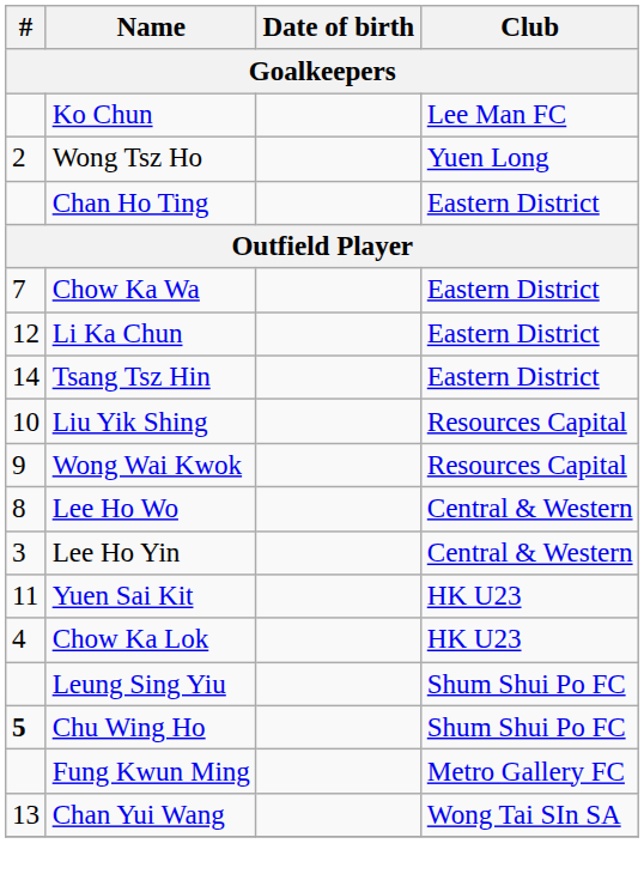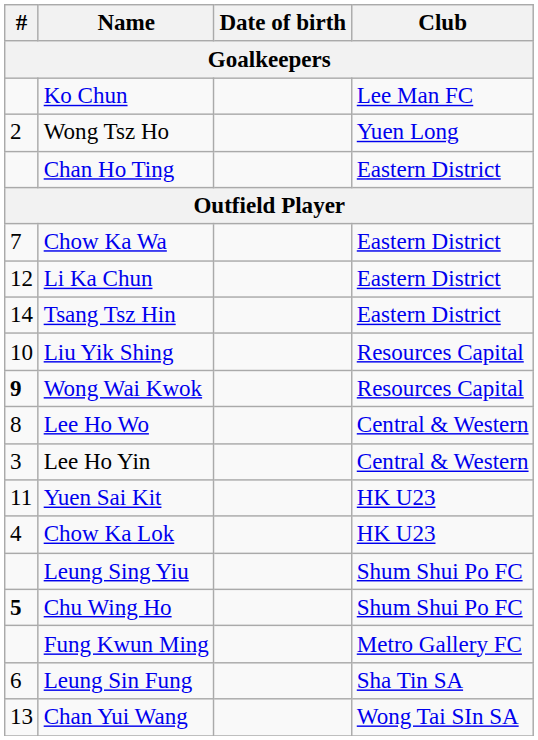Wong Wai Kwok | #: normal -> bold
+ row: 6 | Leung Sin Fung | Sha Tin SA
